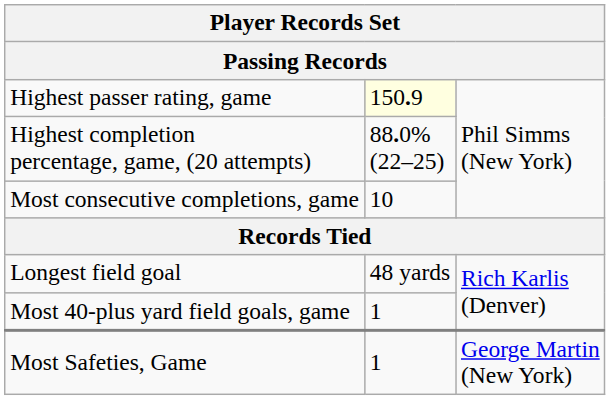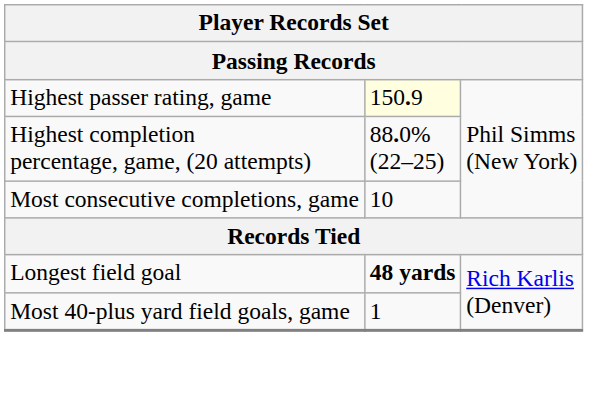Longest field goal | column 2: normal -> bold
- row: Most Safeties, Game | 1 | George Martin (New York)
